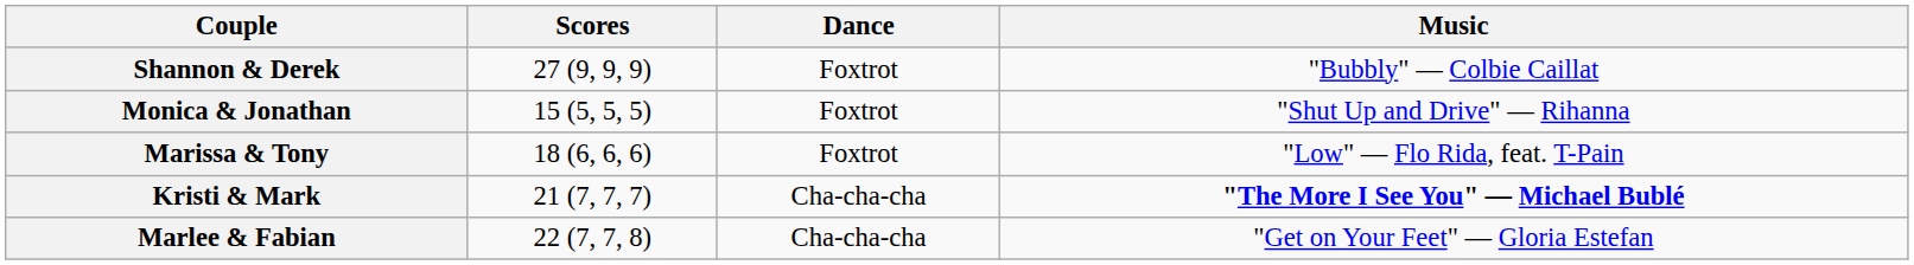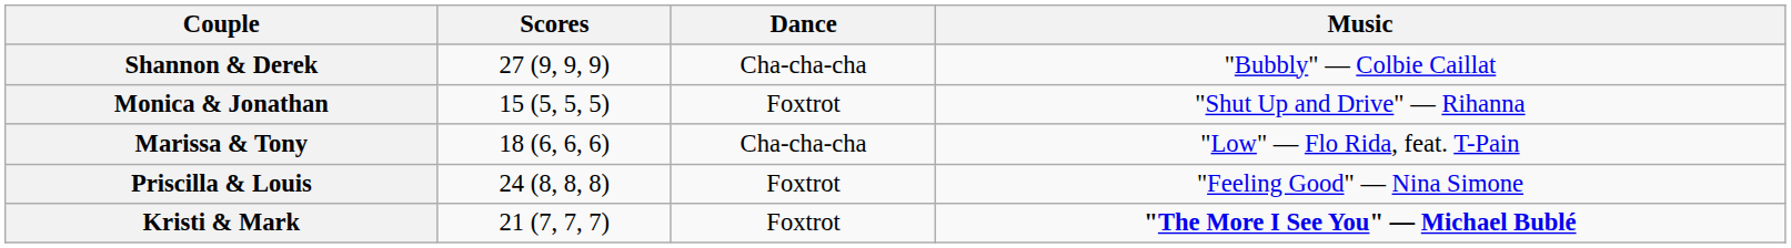Shannon & Derek | Dance: Foxtrot -> Cha-cha-cha
Marissa & Tony | Dance: Foxtrot -> Cha-cha-cha
+ row: Priscilla & Louis | 24 (8, 8, 8) | Foxtrot | "Feeling Good" — Nina Simone
Kristi & Mark | Dance: Cha-cha-cha -> Foxtrot
- row: Marlee & Fabian | 22 (7, 7, 8) | Cha-cha-cha | "Get on Your Feet" — Gloria Estefan
